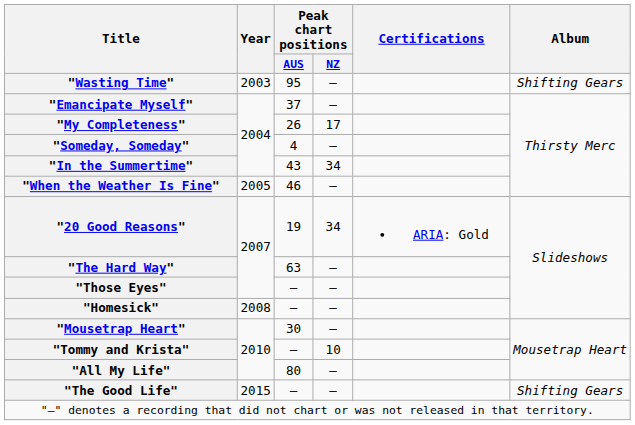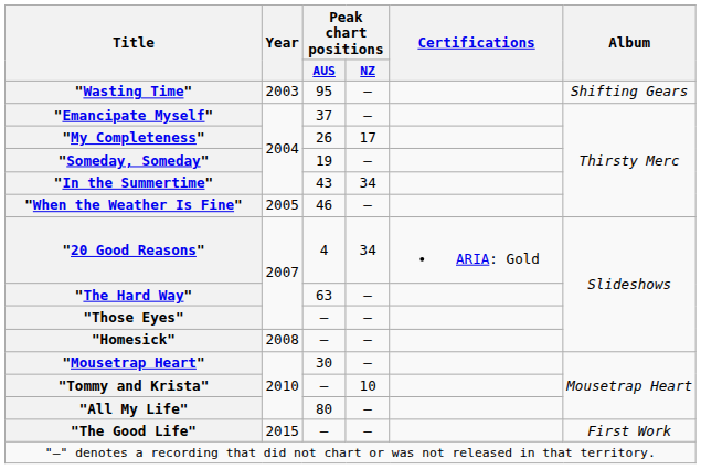"Someday, Someday" | Peak chart positions / AUS: 4 -> 19
"20 Good Reasons" | Peak chart positions / AUS: 19 -> 4
"The Good Life" | Album: Shifting Gears -> First Work
